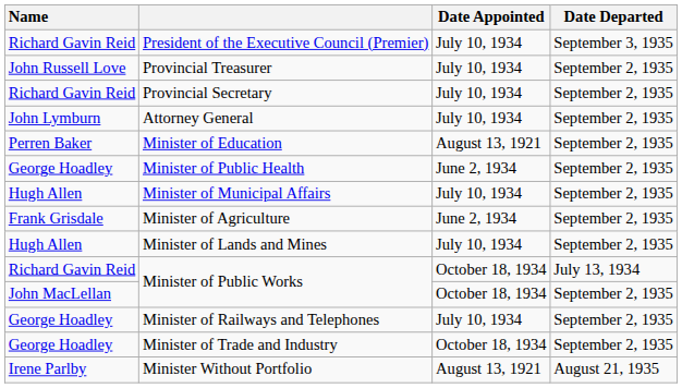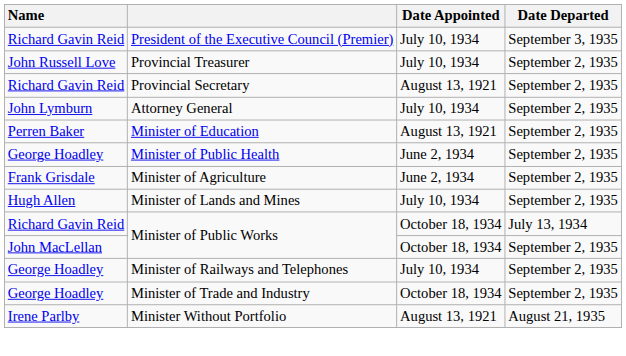Provincial Secretary | Date Appointed: July 10, 1934 -> August 13, 1921
- row: Hugh Allen | Minister of Municipal Affairs | July 10, 1934 | September 2, 1935
